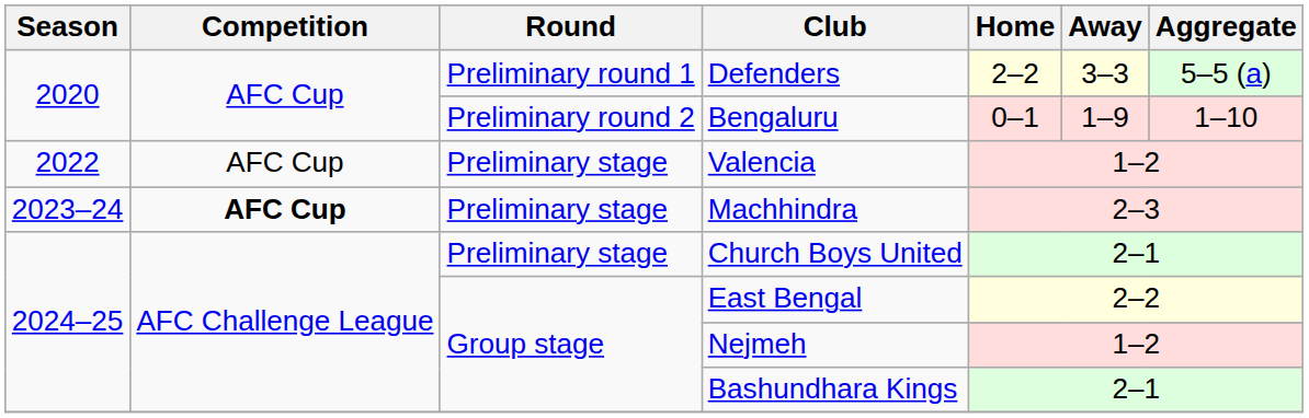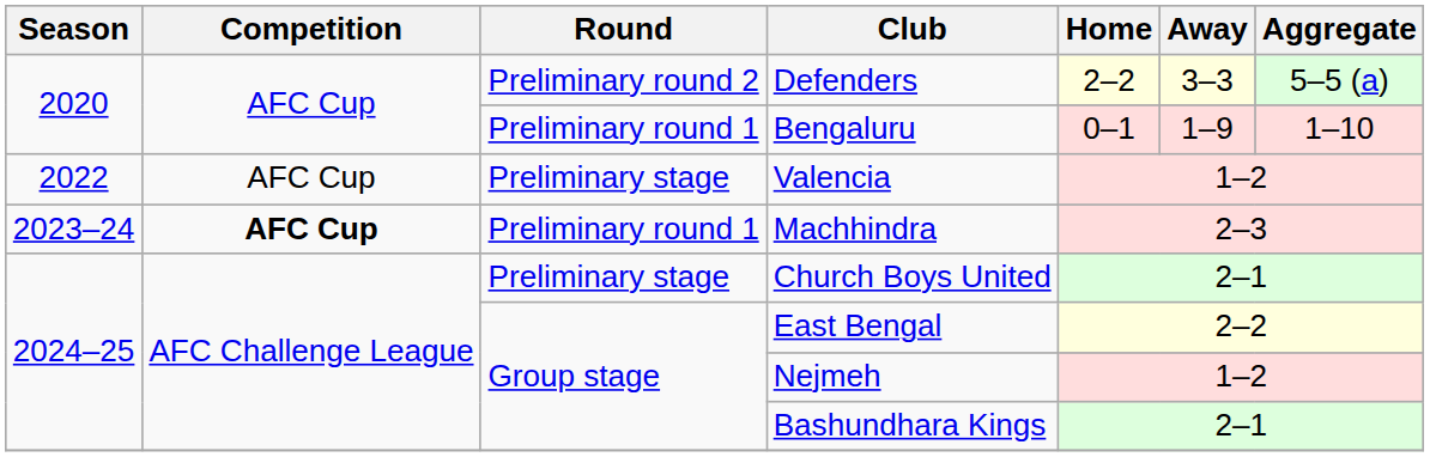Defenders | Round: Preliminary round 1 -> Preliminary round 2
Bengaluru | Round: Preliminary round 2 -> Preliminary round 1
Machhindra | Round: Preliminary stage -> Preliminary round 1
